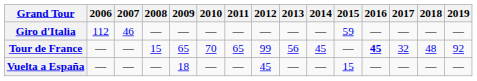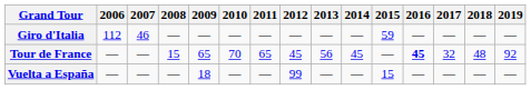Tour de France | 2012: 99 -> 45
Vuelta a España | 2012: 45 -> 99
